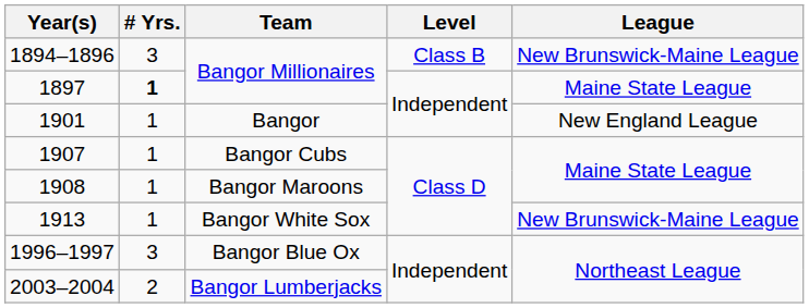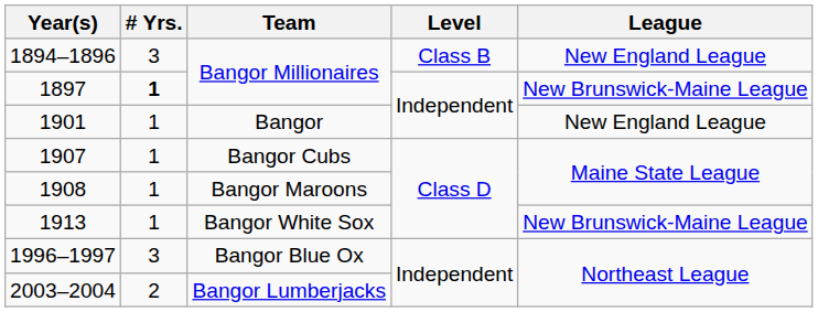1894–1896 | League: New Brunswick-Maine League -> New England League
1897 | League: Maine State League -> New Brunswick-Maine League
